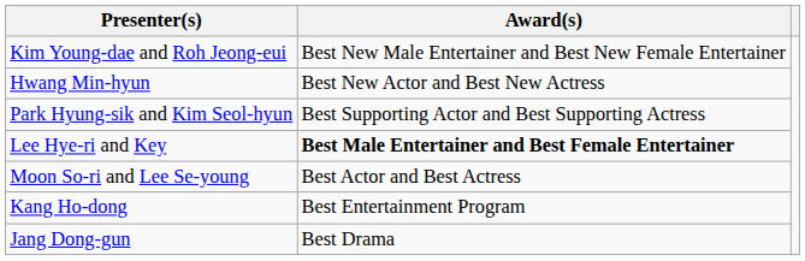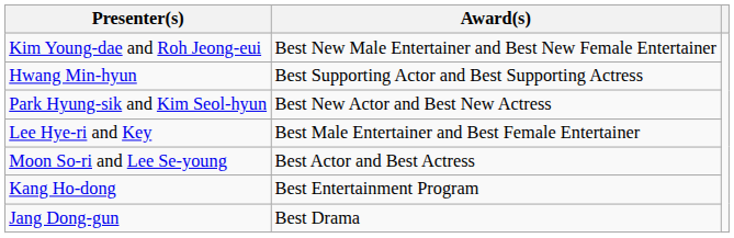Hwang Min-hyun | Award(s): Best New Actor and Best New Actress -> Best Supporting Actor and Best Supporting Actress
Park Hyung-sik and Kim Seol-hyun | Award(s): Best Supporting Actor and Best Supporting Actress -> Best New Actor and Best New Actress
Lee Hye-ri and Key | Award(s): bold -> normal
